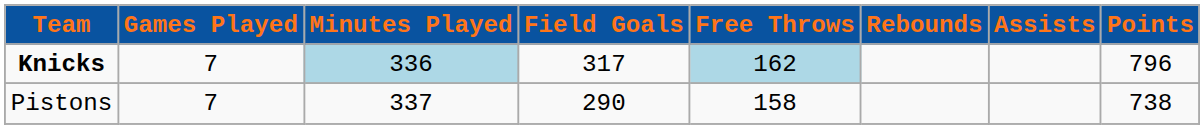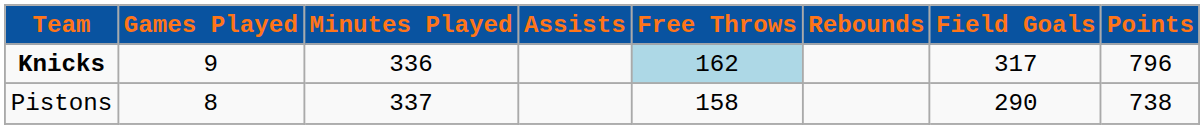columns swapped: Field Goals <-> Assists
Knicks | Games Played: 7 -> 9
Knicks | Minutes Played: lightblue background -> no background
Pistons | Games Played: 7 -> 8
